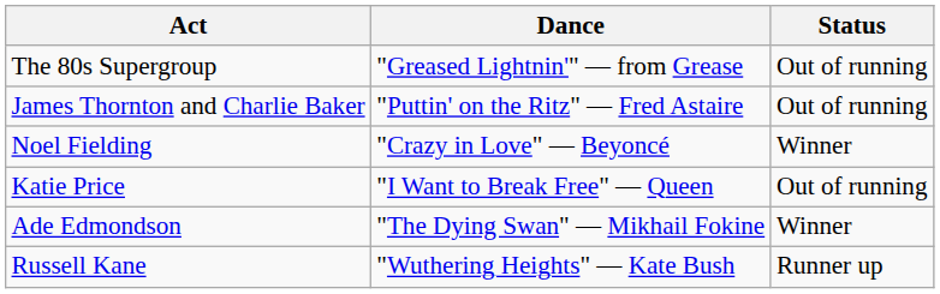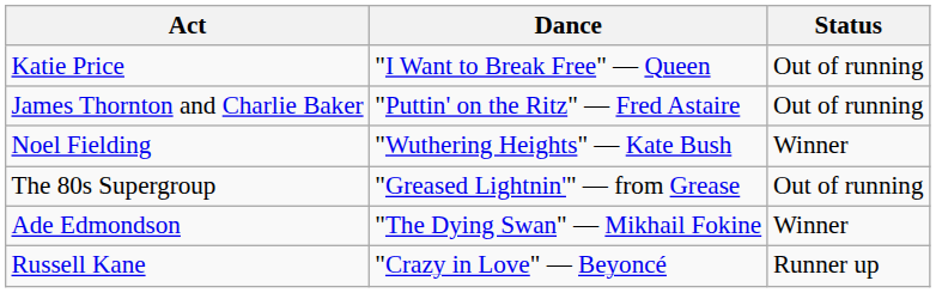rows swapped: Katie Price <-> The 80s Supergroup
Noel Fielding | Dance: "Crazy in Love" — Beyoncé -> "Wuthering Heights" — Kate Bush
Russell Kane | Dance: "Wuthering Heights" — Kate Bush -> "Crazy in Love" — Beyoncé
